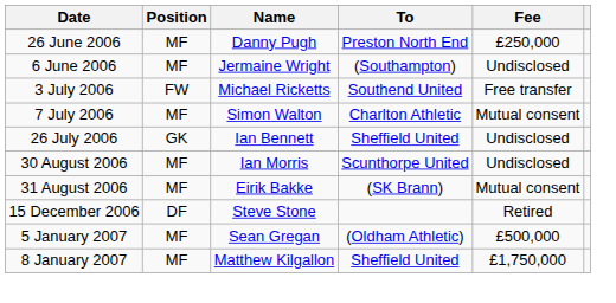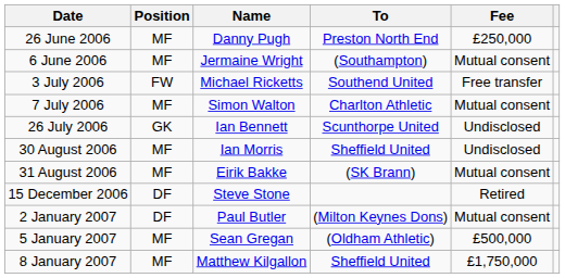6 June 2006 | Fee: Undisclosed -> Mutual consent
26 July 2006 | To: Sheffield United -> Scunthorpe United
30 August 2006 | To: Scunthorpe United -> Sheffield United
+ row: 2 January 2007 | DF | Paul Butler | (Milton Keynes Dons) | Mutual consent
